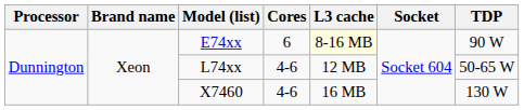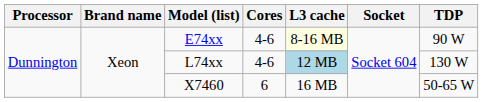E74xx | Cores: 6 -> 4-6
L74xx | L3 cache: no background -> lightblue background
L74xx | TDP: 50-65 W -> 130 W
X7460 | Cores: 4-6 -> 6
X7460 | TDP: 130 W -> 50-65 W
